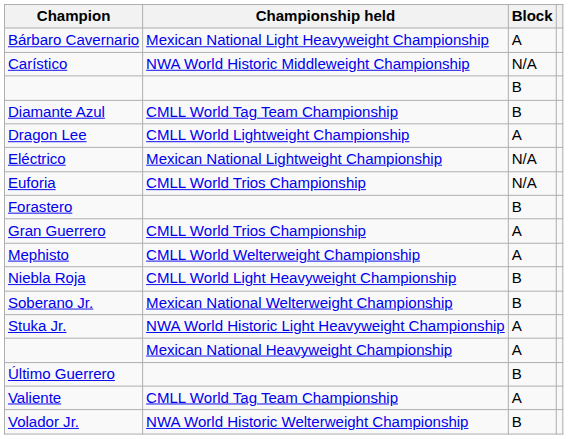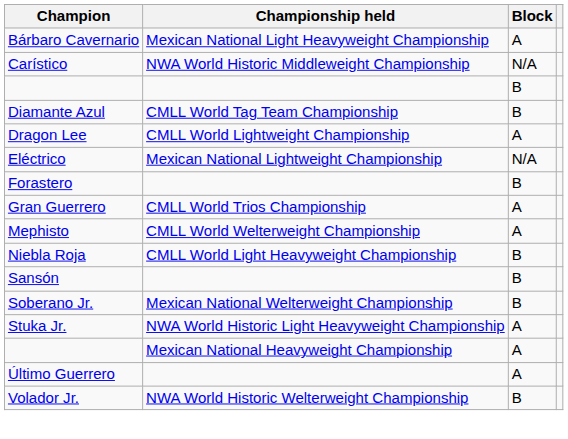- row: Euforia | CMLL World Trios Championship | N/A
+ row: Sansón | B
Último Guerrero | Block: B -> A
- row: Valiente | CMLL World Tag Team Championship | A
